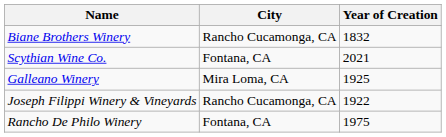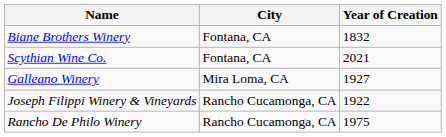Biane Brothers Winery | City: Rancho Cucamonga, CA -> Fontana, CA
Galleano Winery | Year of Creation: 1925 -> 1927
Rancho De Philo Winery | City: Fontana, CA -> Rancho Cucamonga, CA
